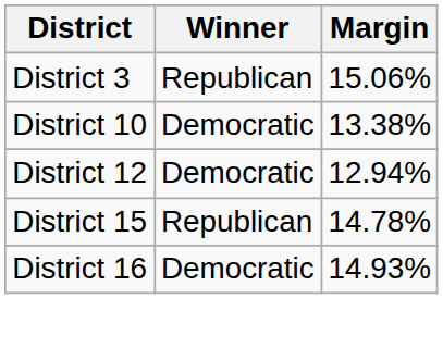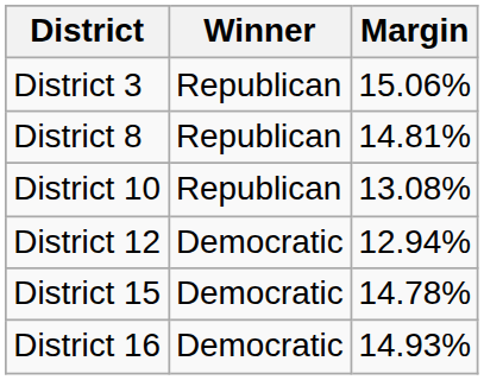+ row: District 8 | Republican | 14.81%
District 10 | Winner: Democratic -> Republican
District 10 | Margin: 13.38% -> 13.08%
District 15 | Winner: Republican -> Democratic
